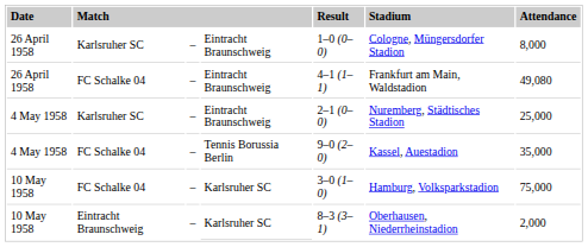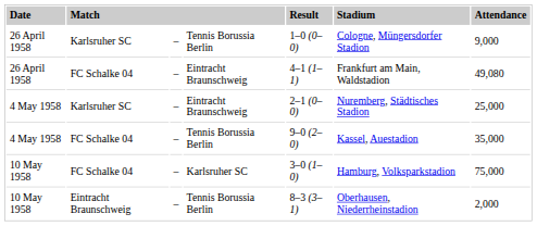26 April 1958 / Karlsruher SC | column 4: Eintracht Braunschweig -> Tennis Borussia Berlin
26 April 1958 / Karlsruher SC | column 7: 8,000 -> 9,000
10 May 1958 / Eintracht Braunschweig | column 4: Karlsruher SC -> Tennis Borussia Berlin
